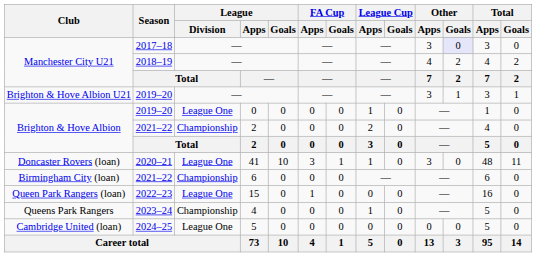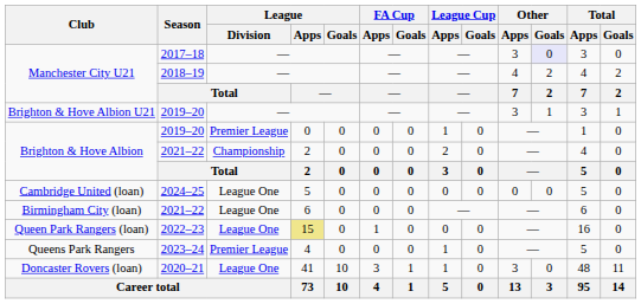Brighton & Hove Albion / 2019–20 | League / Division: League One -> Premier League
rows swapped: Doncaster Rovers (loan) <-> Cambridge United (loan)
Birmingham City (loan) | League / Division: Championship -> League One
Queen Park Rangers (loan) | League / Apps: no background -> khaki background
Queens Park Rangers | League / Division: Championship -> Premier League
